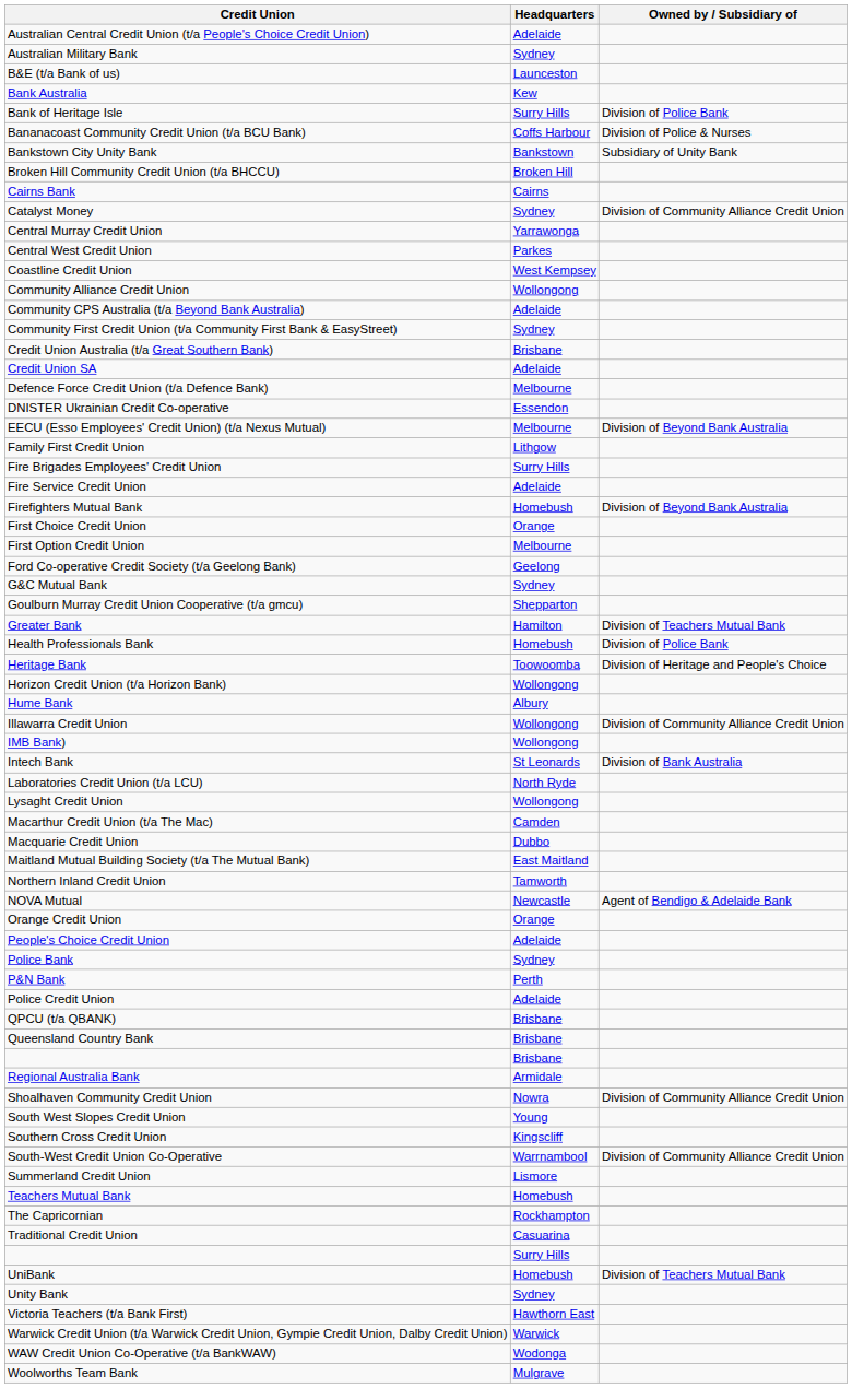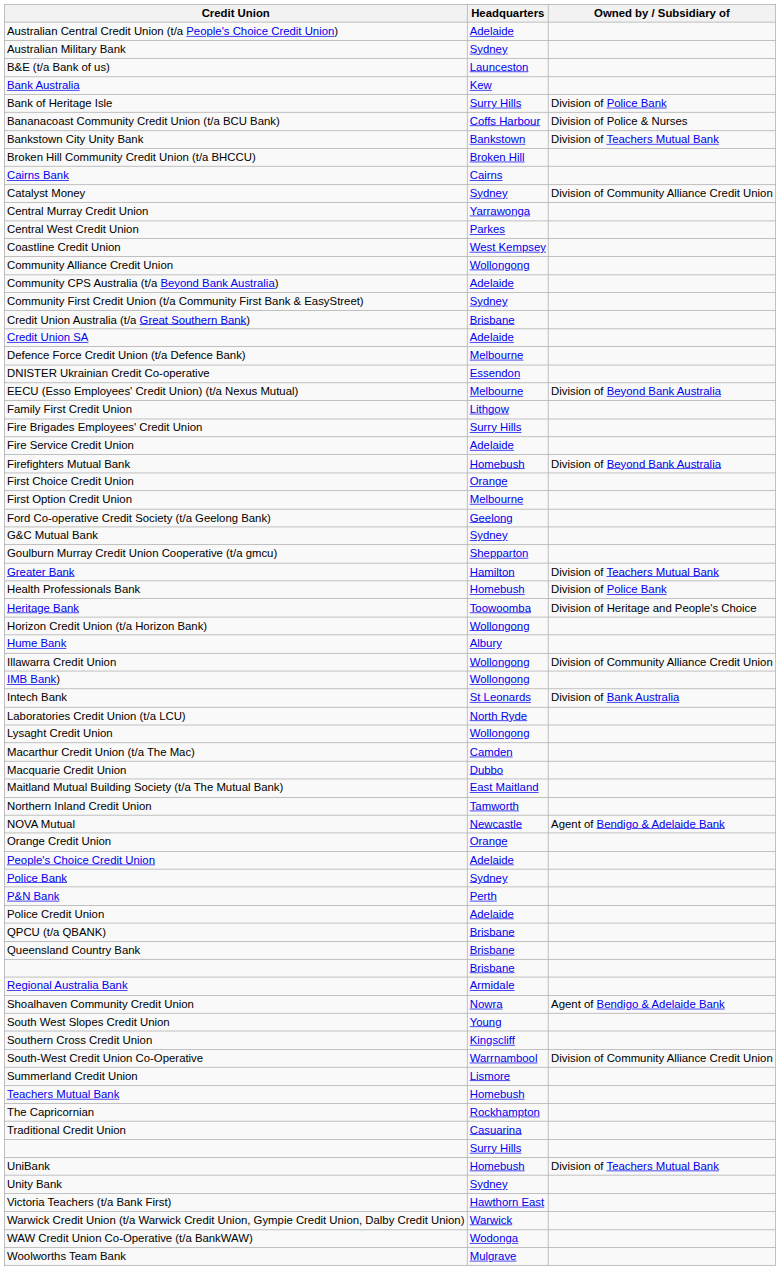Bankstown City Unity Bank | Owned by / Subsidiary of: Subsidiary of Unity Bank -> Division of Teachers Mutual Bank
Shoalhaven Community Credit Union | Owned by / Subsidiary of: Division of Community Alliance Credit Union -> Agent of Bendigo & Adelaide Bank
